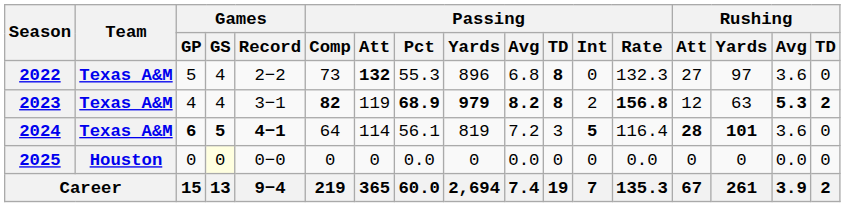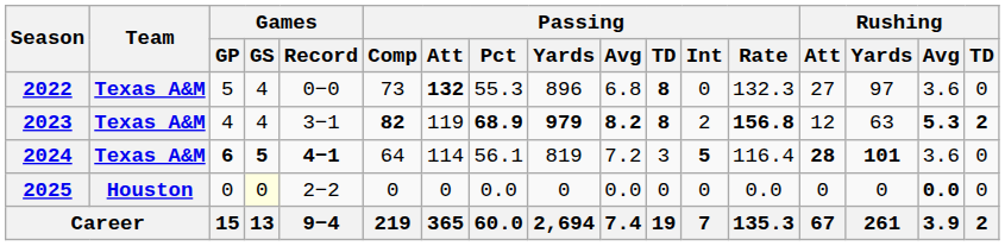2022 | Games / Record: 2−2 -> 0−0
2025 | Games / Record: 0−0 -> 2−2
2025 | Rushing / Avg: normal -> bold
